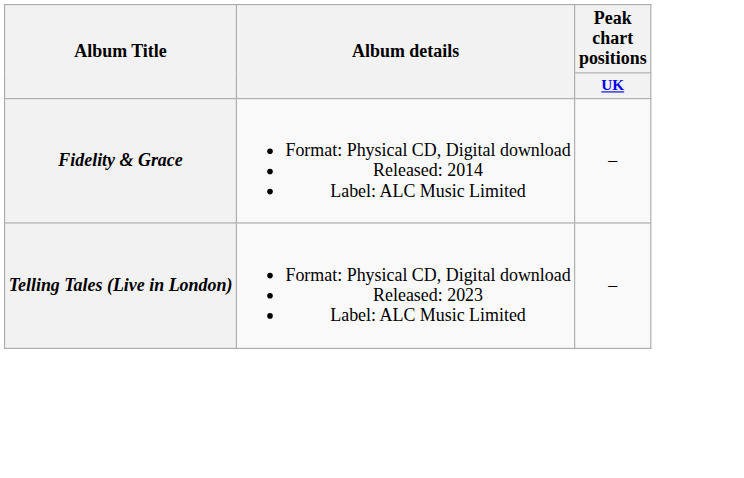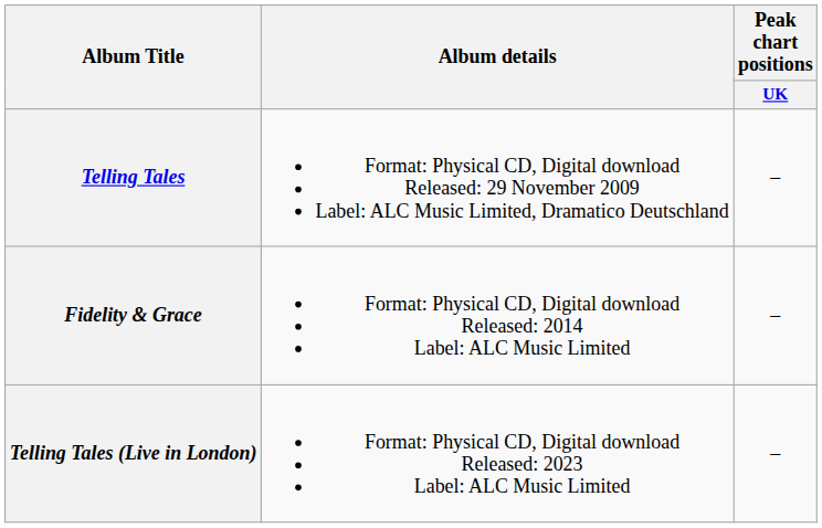+ row: Telling Tales | Format: Physical CD, Digital download Released: 29 November 2009 Label: ALC Music Limited, Dramatico Deutschland | –
